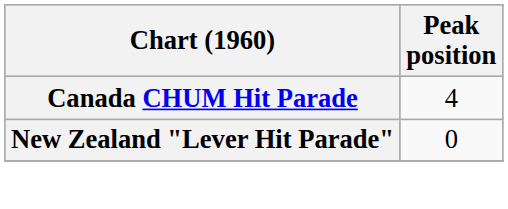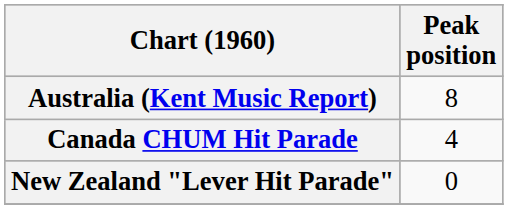+ row: Australia (Kent Music Report) | 8
